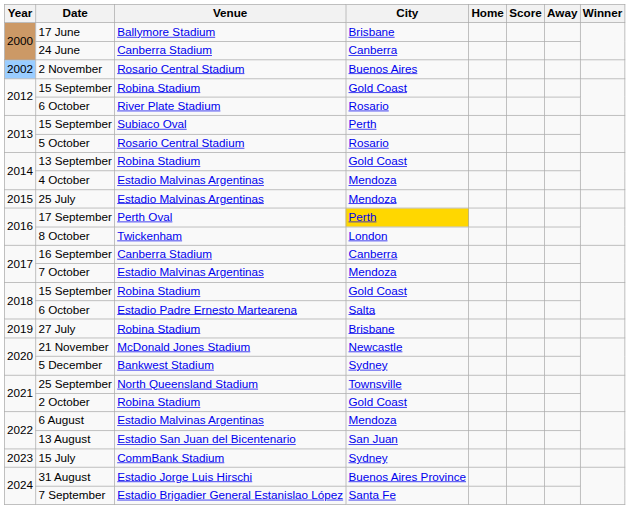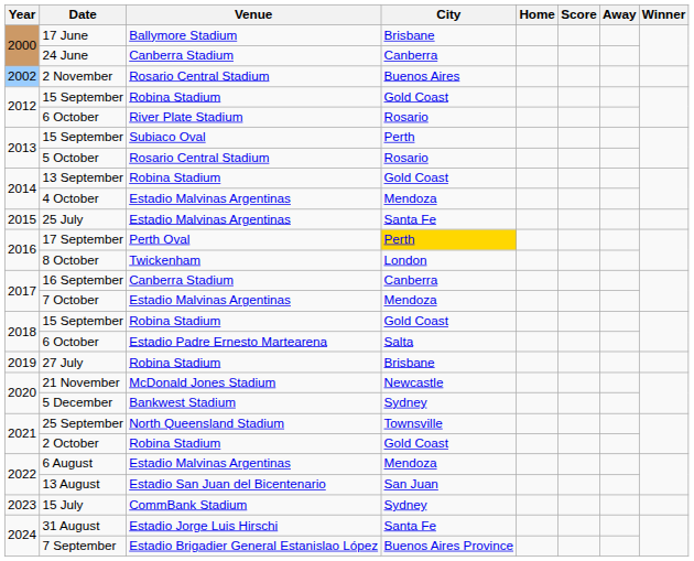25 July | City: Mendoza -> Santa Fe
31 August | City: Buenos Aires Province -> Santa Fe
7 September | City: Santa Fe -> Buenos Aires Province
